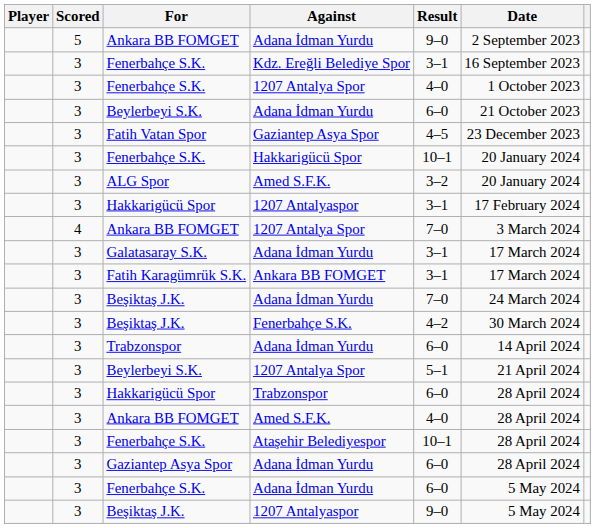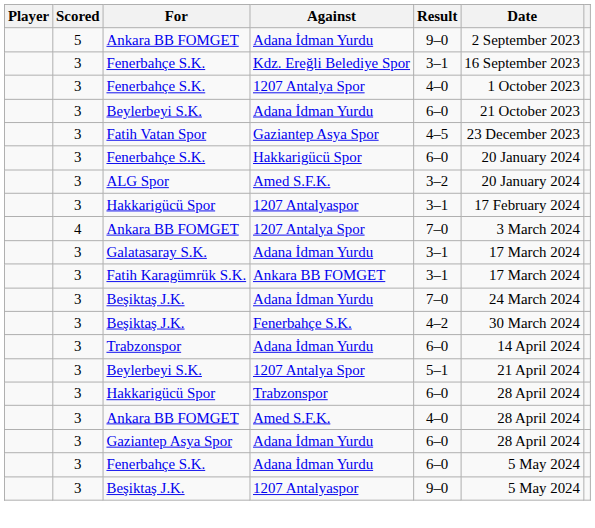Fenerbahçe S.K. / Hakkarigücü Spor | Result: 10–1 -> 6–0
- row: 3 | Fenerbahçe S.K. | Ataşehir Belediyespor | 10–1 | 28 April 2024
